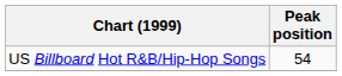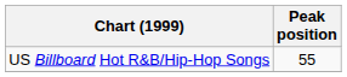US Billboard Hot R&B/Hip-Hop Songs | Peak position: 54 -> 55
